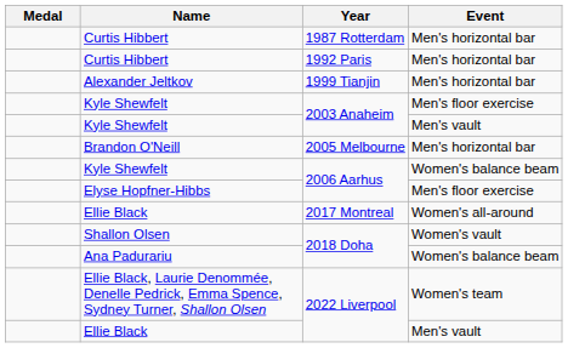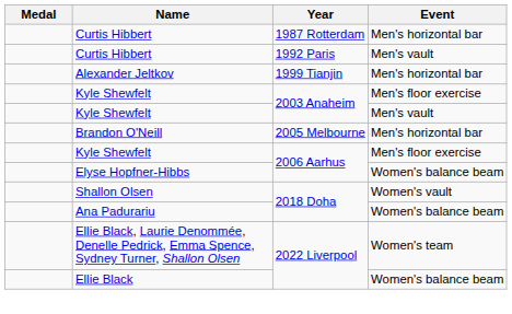Curtis Hibbert / 1992 Paris | Event: Men's horizontal bar -> Men's vault
Kyle Shewfelt / 2006 Aarhus | Event: Women's balance beam -> Men's floor exercise
Elyse Hopfner-Hibbs | Event: Men's floor exercise -> Women's balance beam
- row: Ellie Black | 2017 Montreal | Women's all-around
Ellie Black / 2022 Liverpool | Event: Men's vault -> Women's balance beam
